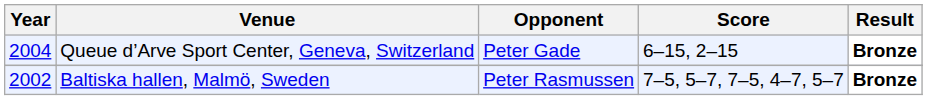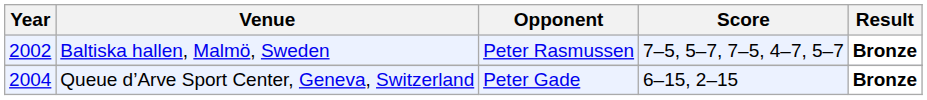rows swapped: Queue d’Arve Sport Center, Geneva, Switzerland <-> Baltiska hallen, Malmö, Sweden
